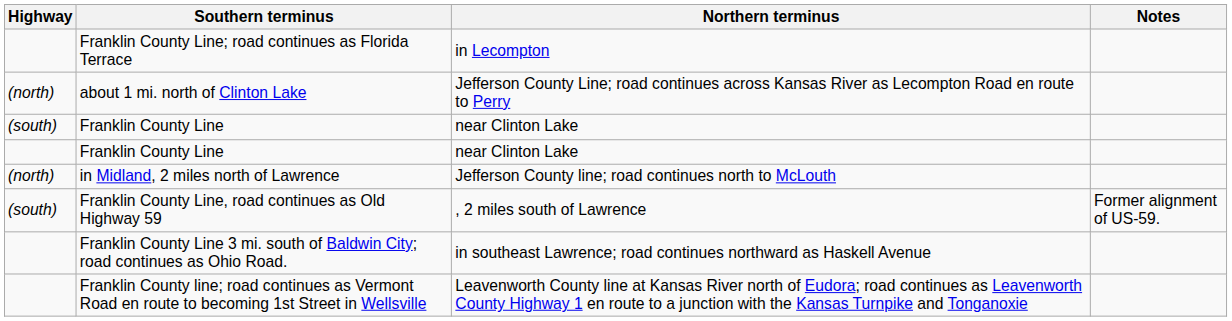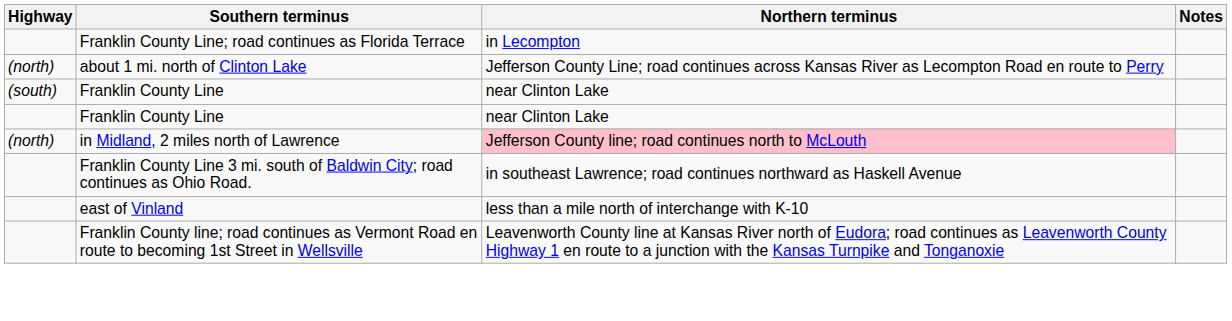in Midland, 2 miles north of Lawrence | Northern terminus: no background -> pink background
- row: (south) | Franklin County Line, road continues as Old Highway 59 | , 2 miles south of Lawrence | Former alignment of US-59.
+ row: east of Vinland | less than a mile north of interchange with K-10
